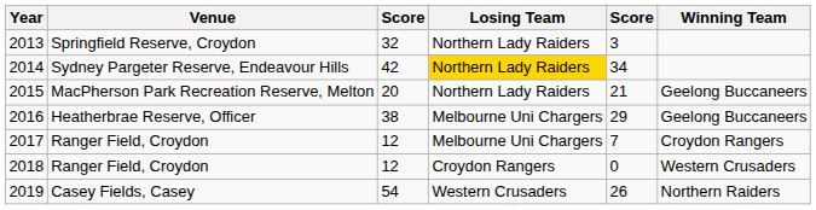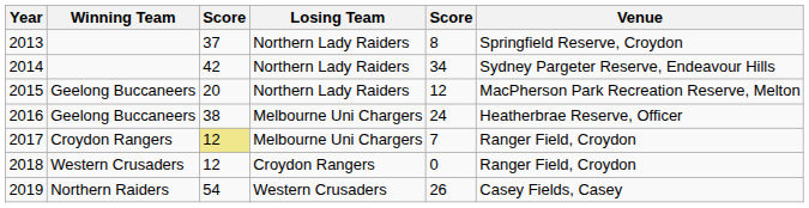columns swapped: Winning Team <-> Venue
2013 | column 3: 32 -> 37
2013 | column 5: 3 -> 8
2014 | Losing Team: gold background -> no background
2015 | column 5: 21 -> 12
2016 | column 5: 29 -> 24
2017 | column 3: no background -> khaki background
